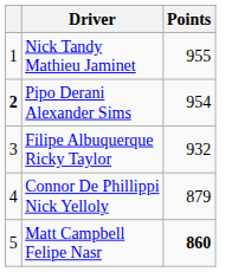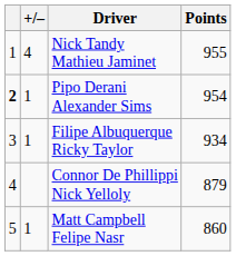+ column: +/– | 4 | 1 | 1 | 1
Filipe Albuquerque Ricky Taylor | Points: 932 -> 934
Matt Campbell Felipe Nasr | Points: bold -> normal
